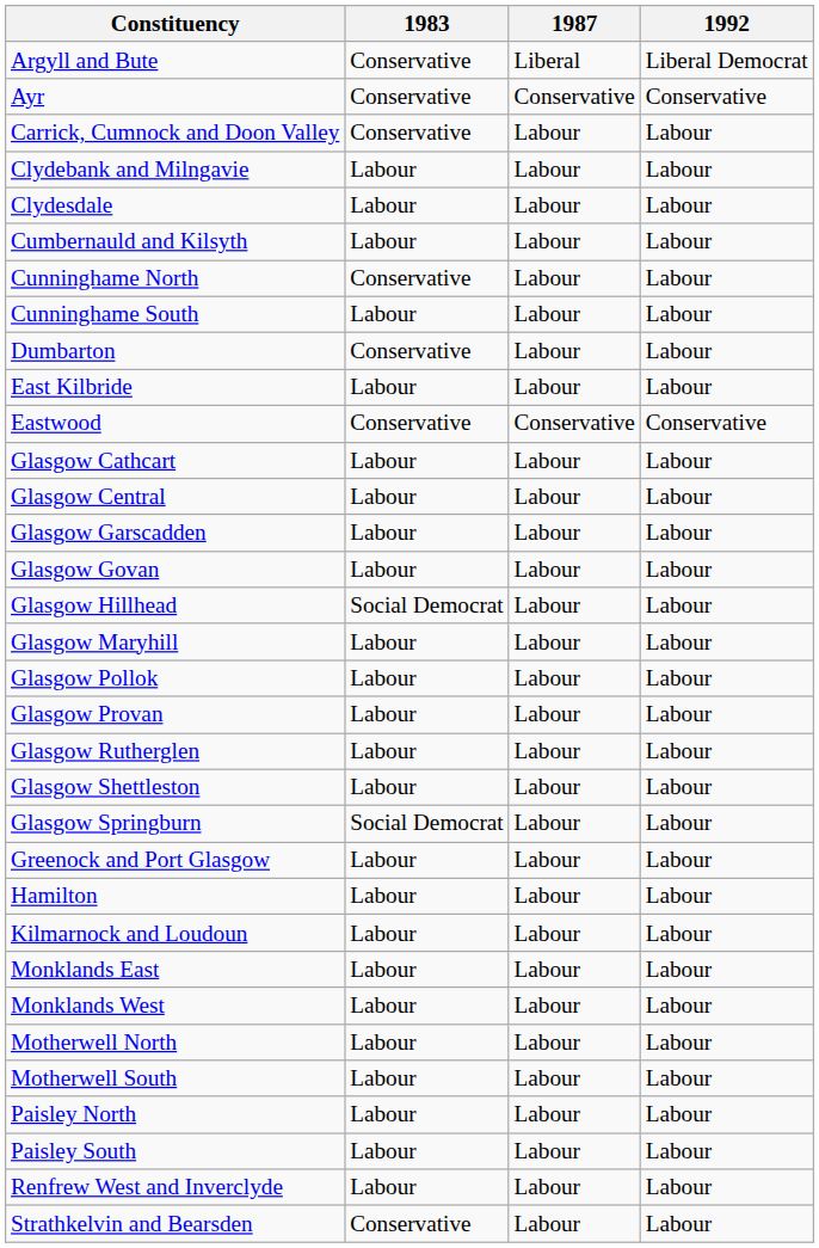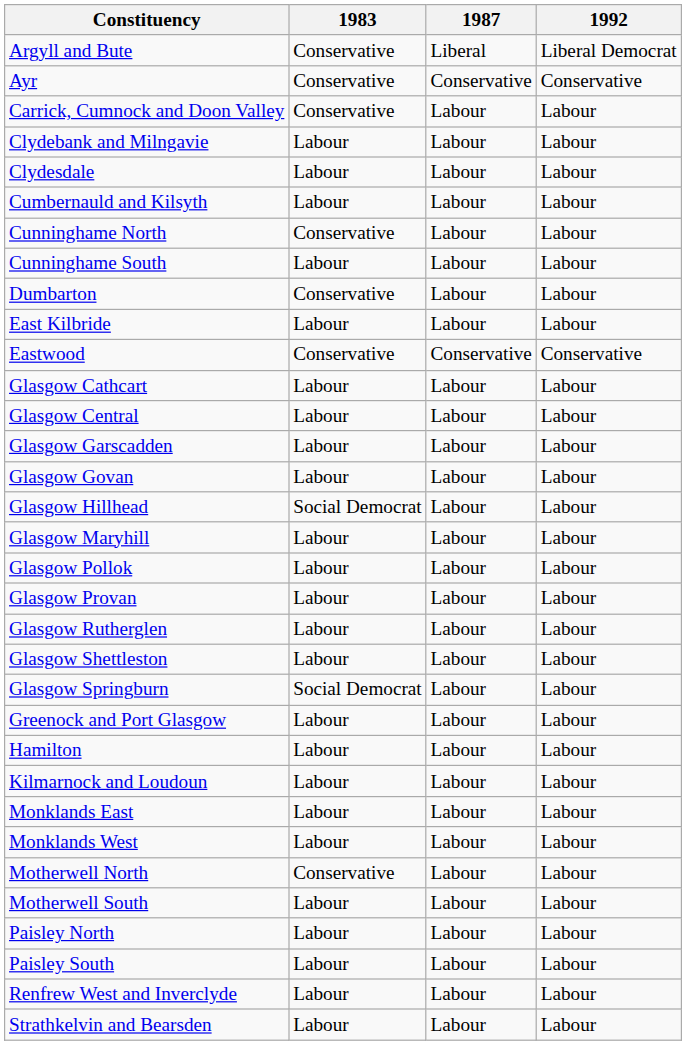Motherwell North | 1983: Labour -> Conservative
Strathkelvin and Bearsden | 1983: Conservative -> Labour
